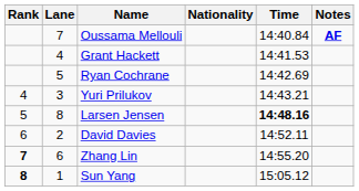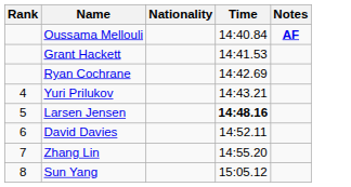- column: Lane | 7 | 4 | 5 | 3 | 8 | 2 | 6 | 1
Zhang Lin | Rank: bold -> normal
Sun Yang | Rank: bold -> normal
